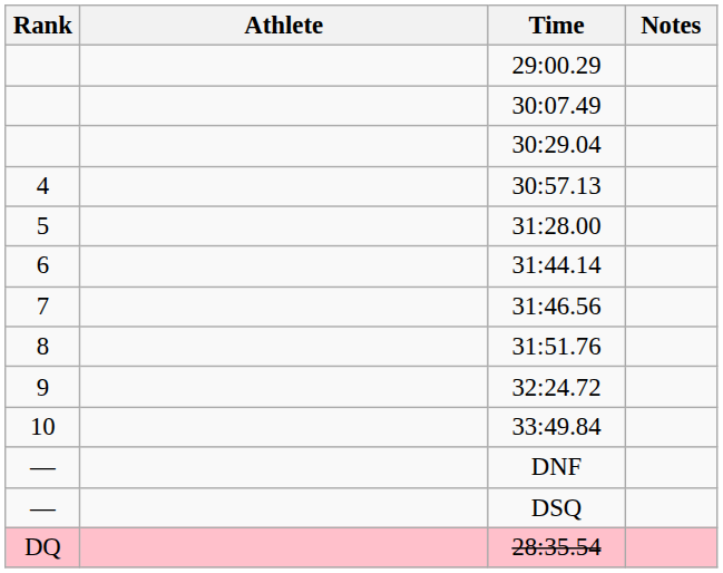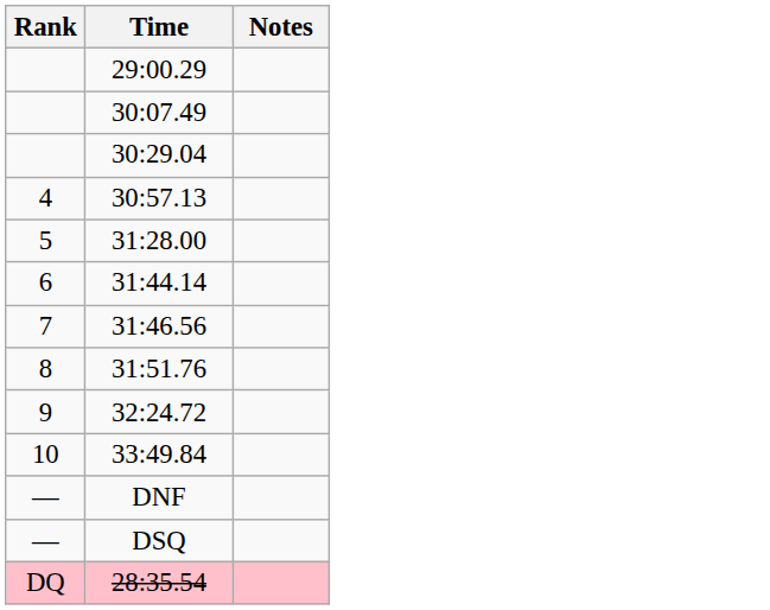- column: Athlete
